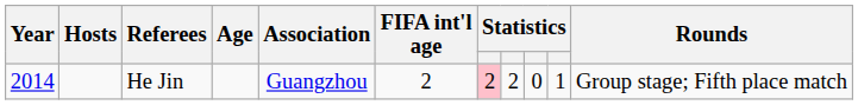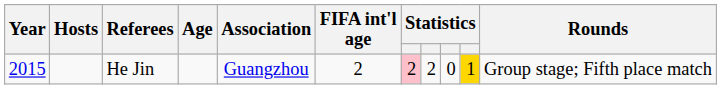He Jin | Year: 2014 -> 2015
He Jin | column 10: no background -> gold background
